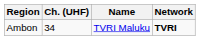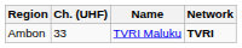Ambon | Ch. (UHF): 34 -> 33
